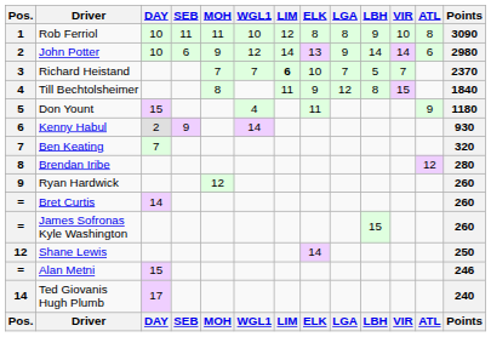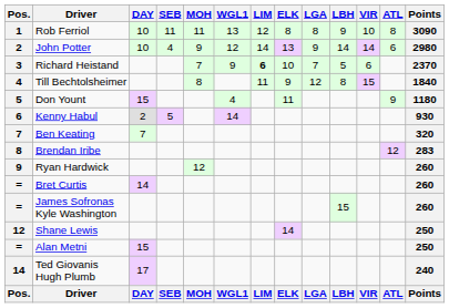Rob Ferriol | WGL1: 10 -> 13
John Potter | SEB: 6 -> 4
Richard Heistand | WGL1: 7 -> 9
Richard Heistand | VIR: 7 -> 6
Kenny Habul | SEB: 9 -> 5
Brendan Iribe | Points: 280 -> 283
Alan Metni | Points: 246 -> 250
